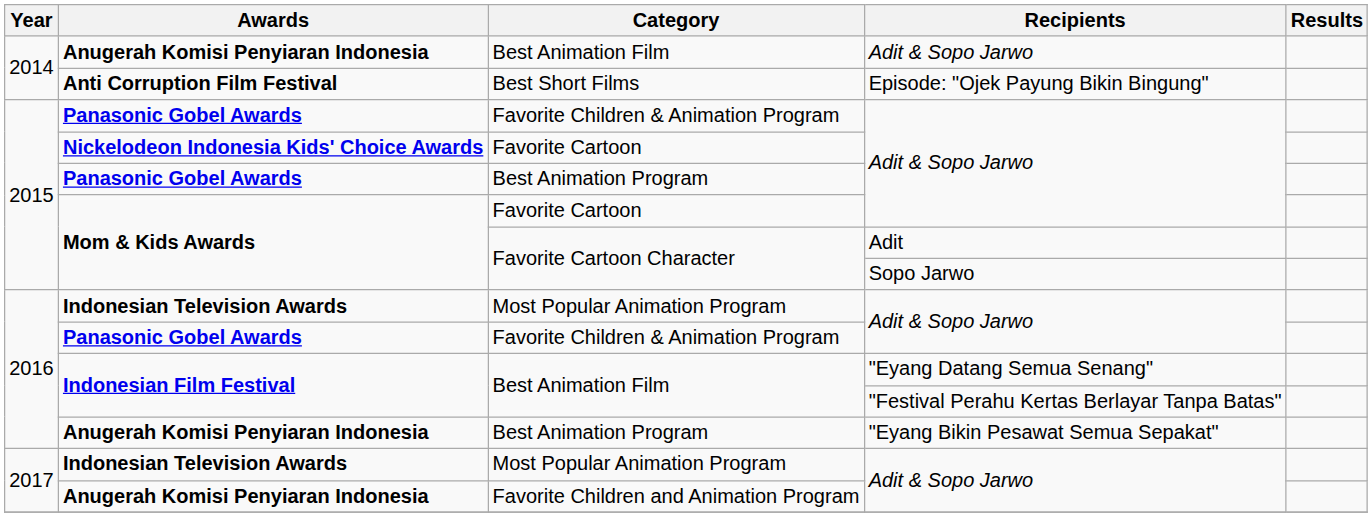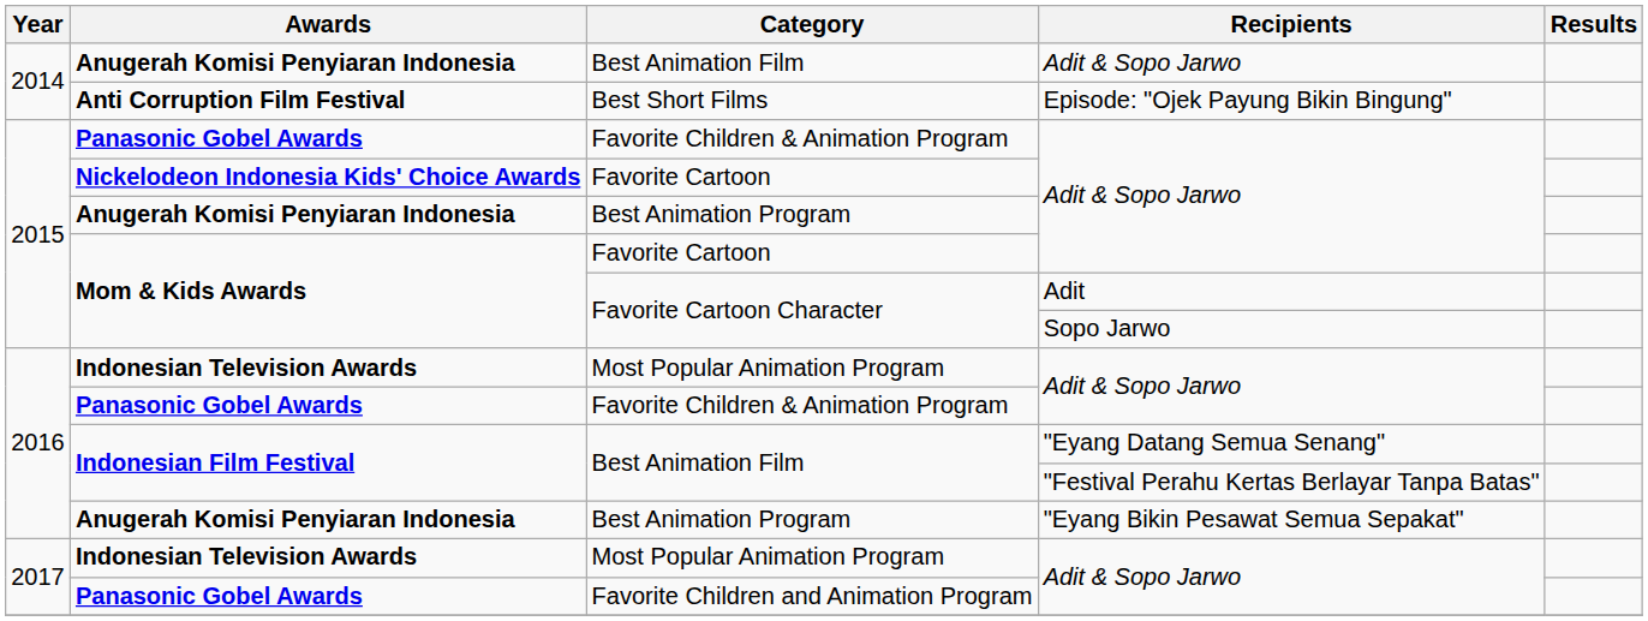Best Animation Program / Adit & Sopo Jarwo | Awards: Panasonic Gobel Awards -> Anugerah Komisi Penyiaran Indonesia
Favorite Children and Animation Program | Awards: Anugerah Komisi Penyiaran Indonesia -> Panasonic Gobel Awards
